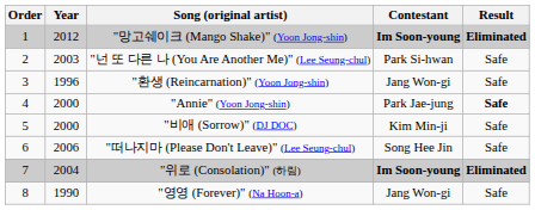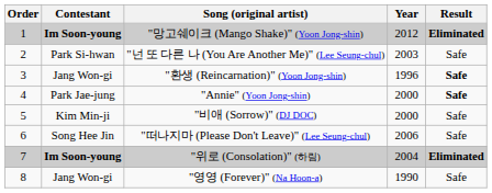columns swapped: Contestant <-> Year
"환생 (Reincarnation)" (Yoon Jong-shin) | Result: normal -> bold
